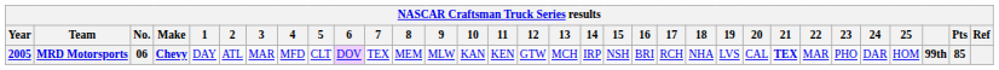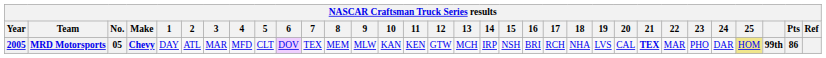MRD Motorsports | No.: 06 -> 05
MRD Motorsports | 25: no background -> khaki background
MRD Motorsports | Pts: 85 -> 86
